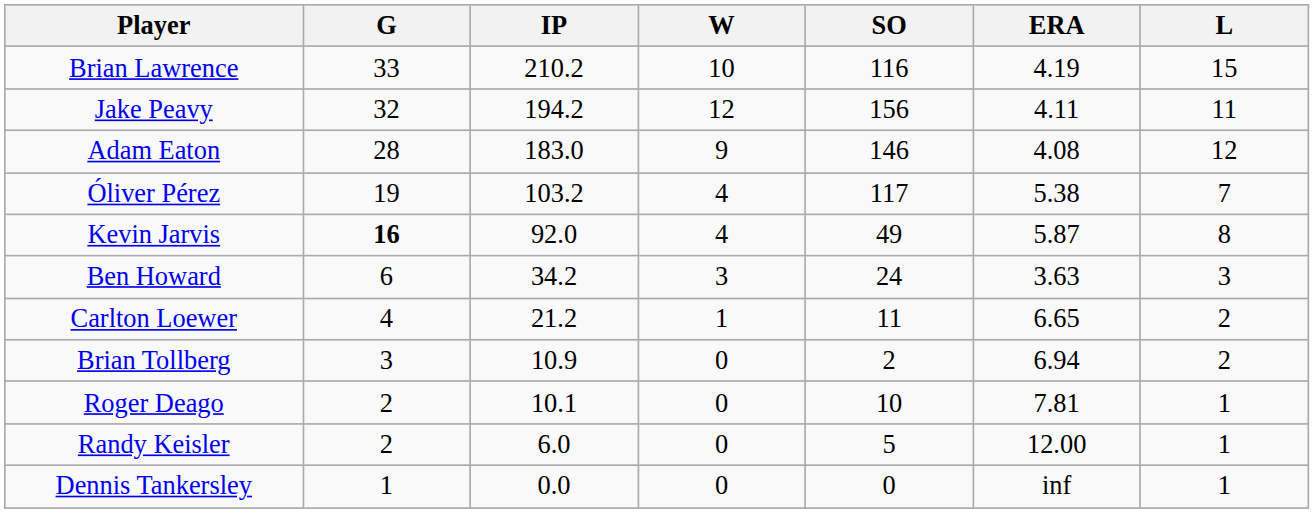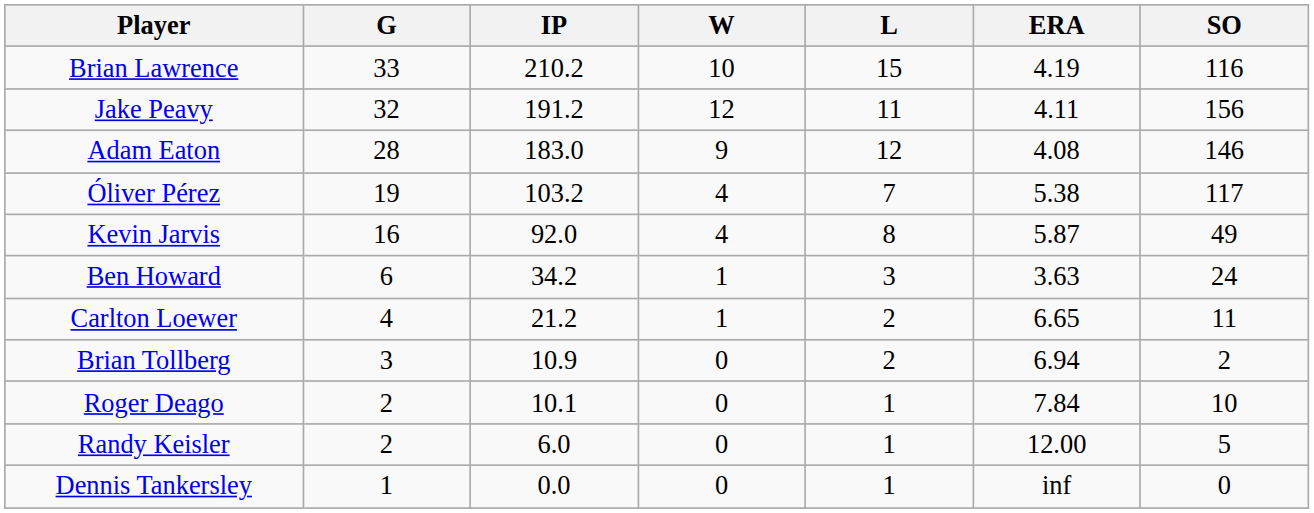columns swapped: L <-> SO
Jake Peavy | IP: 194.2 -> 191.2
Kevin Jarvis | G: bold -> normal
Ben Howard | W: 3 -> 1
Roger Deago | ERA: 7.81 -> 7.84
